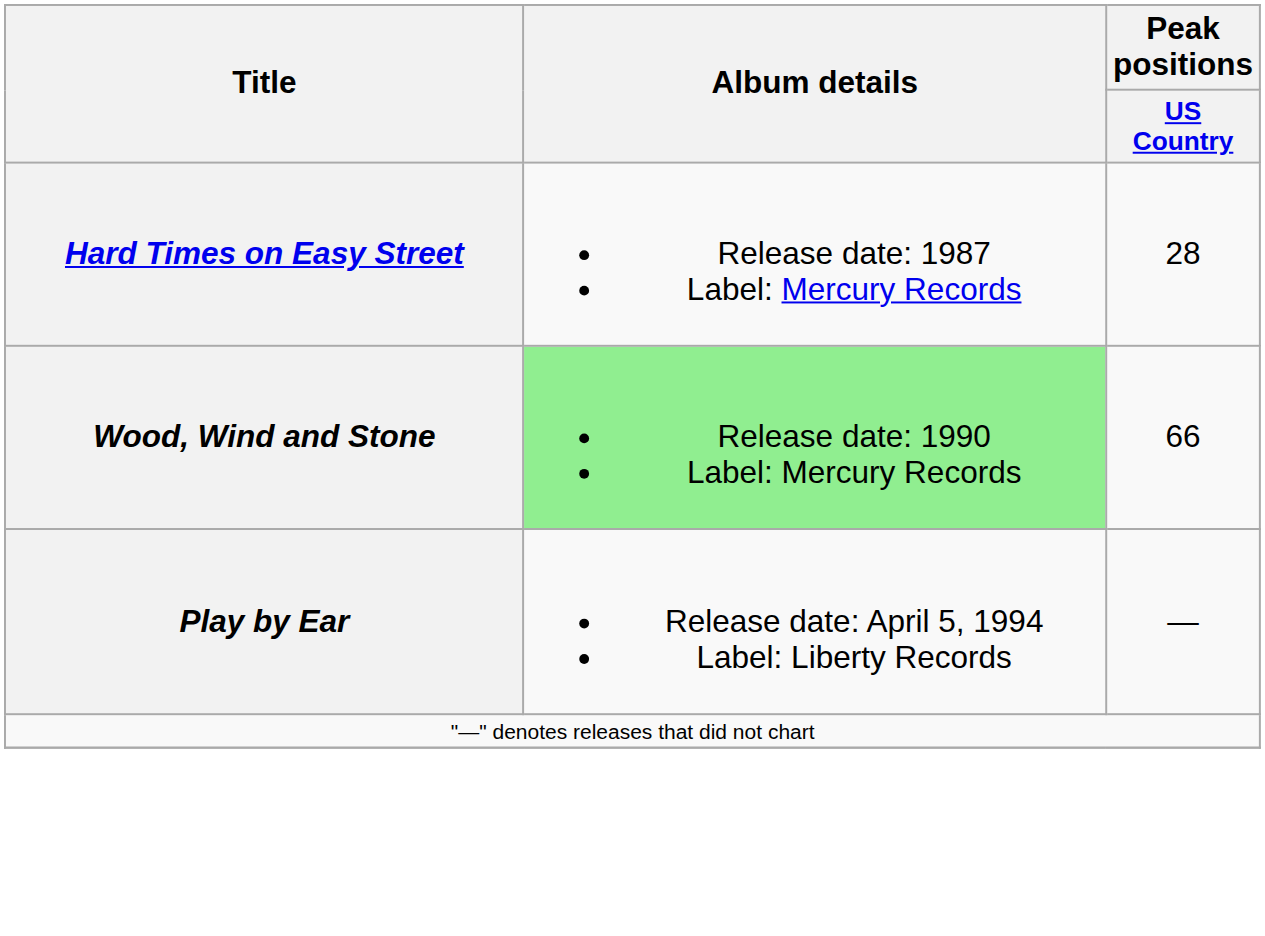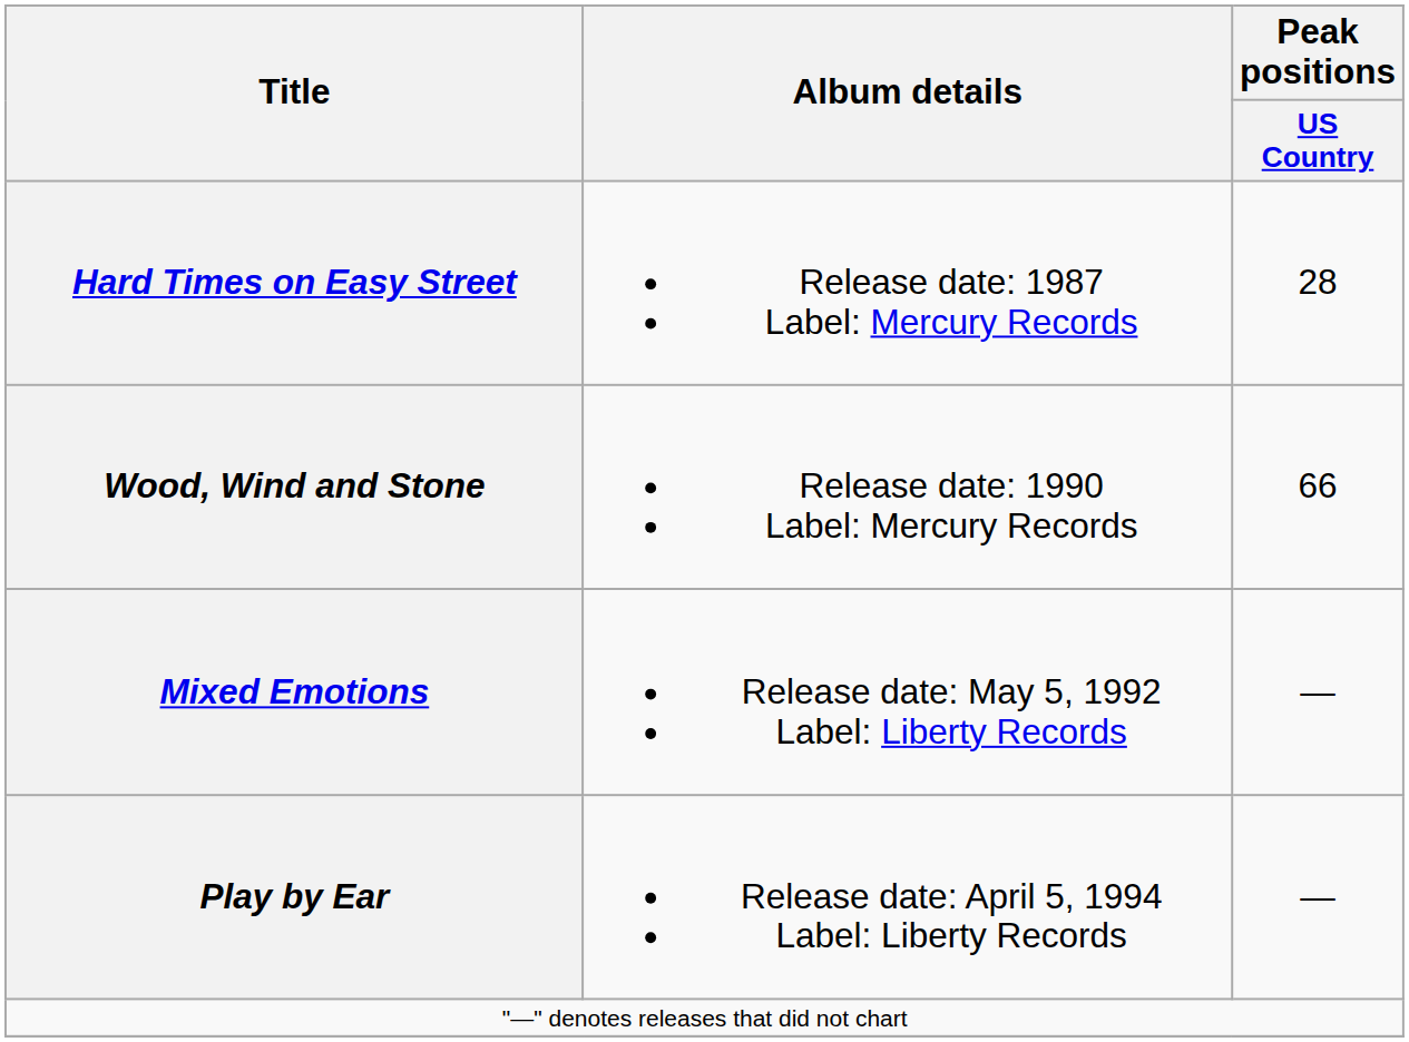Wood, Wind and Stone | Album details: lightgreen background -> no background
+ row: Mixed Emotions | Release date: May 5, 1992 Label: Liberty Records | —
